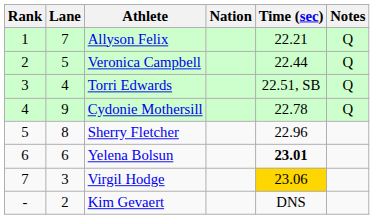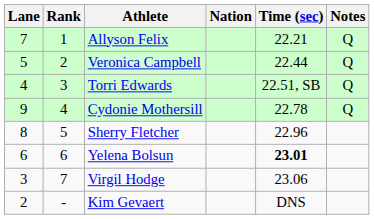columns swapped: Rank <-> Lane
Virgil Hodge | Time (sec): gold background -> no background
